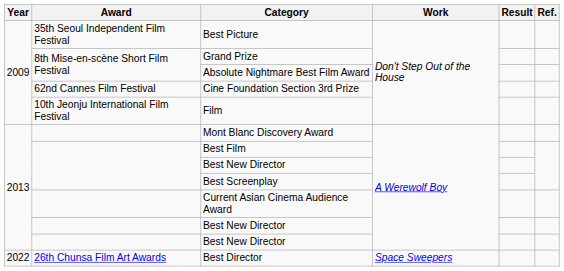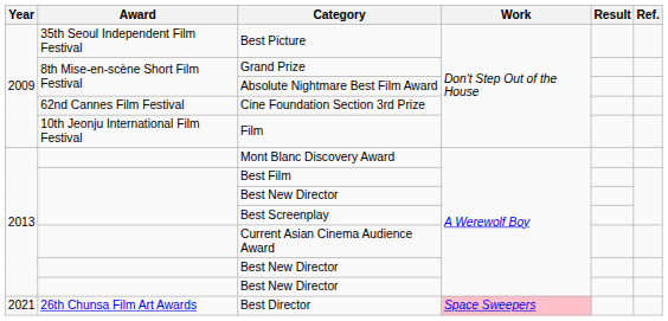Best Director | Year: 2022 -> 2021
Best Director | Work: no background -> pink background
